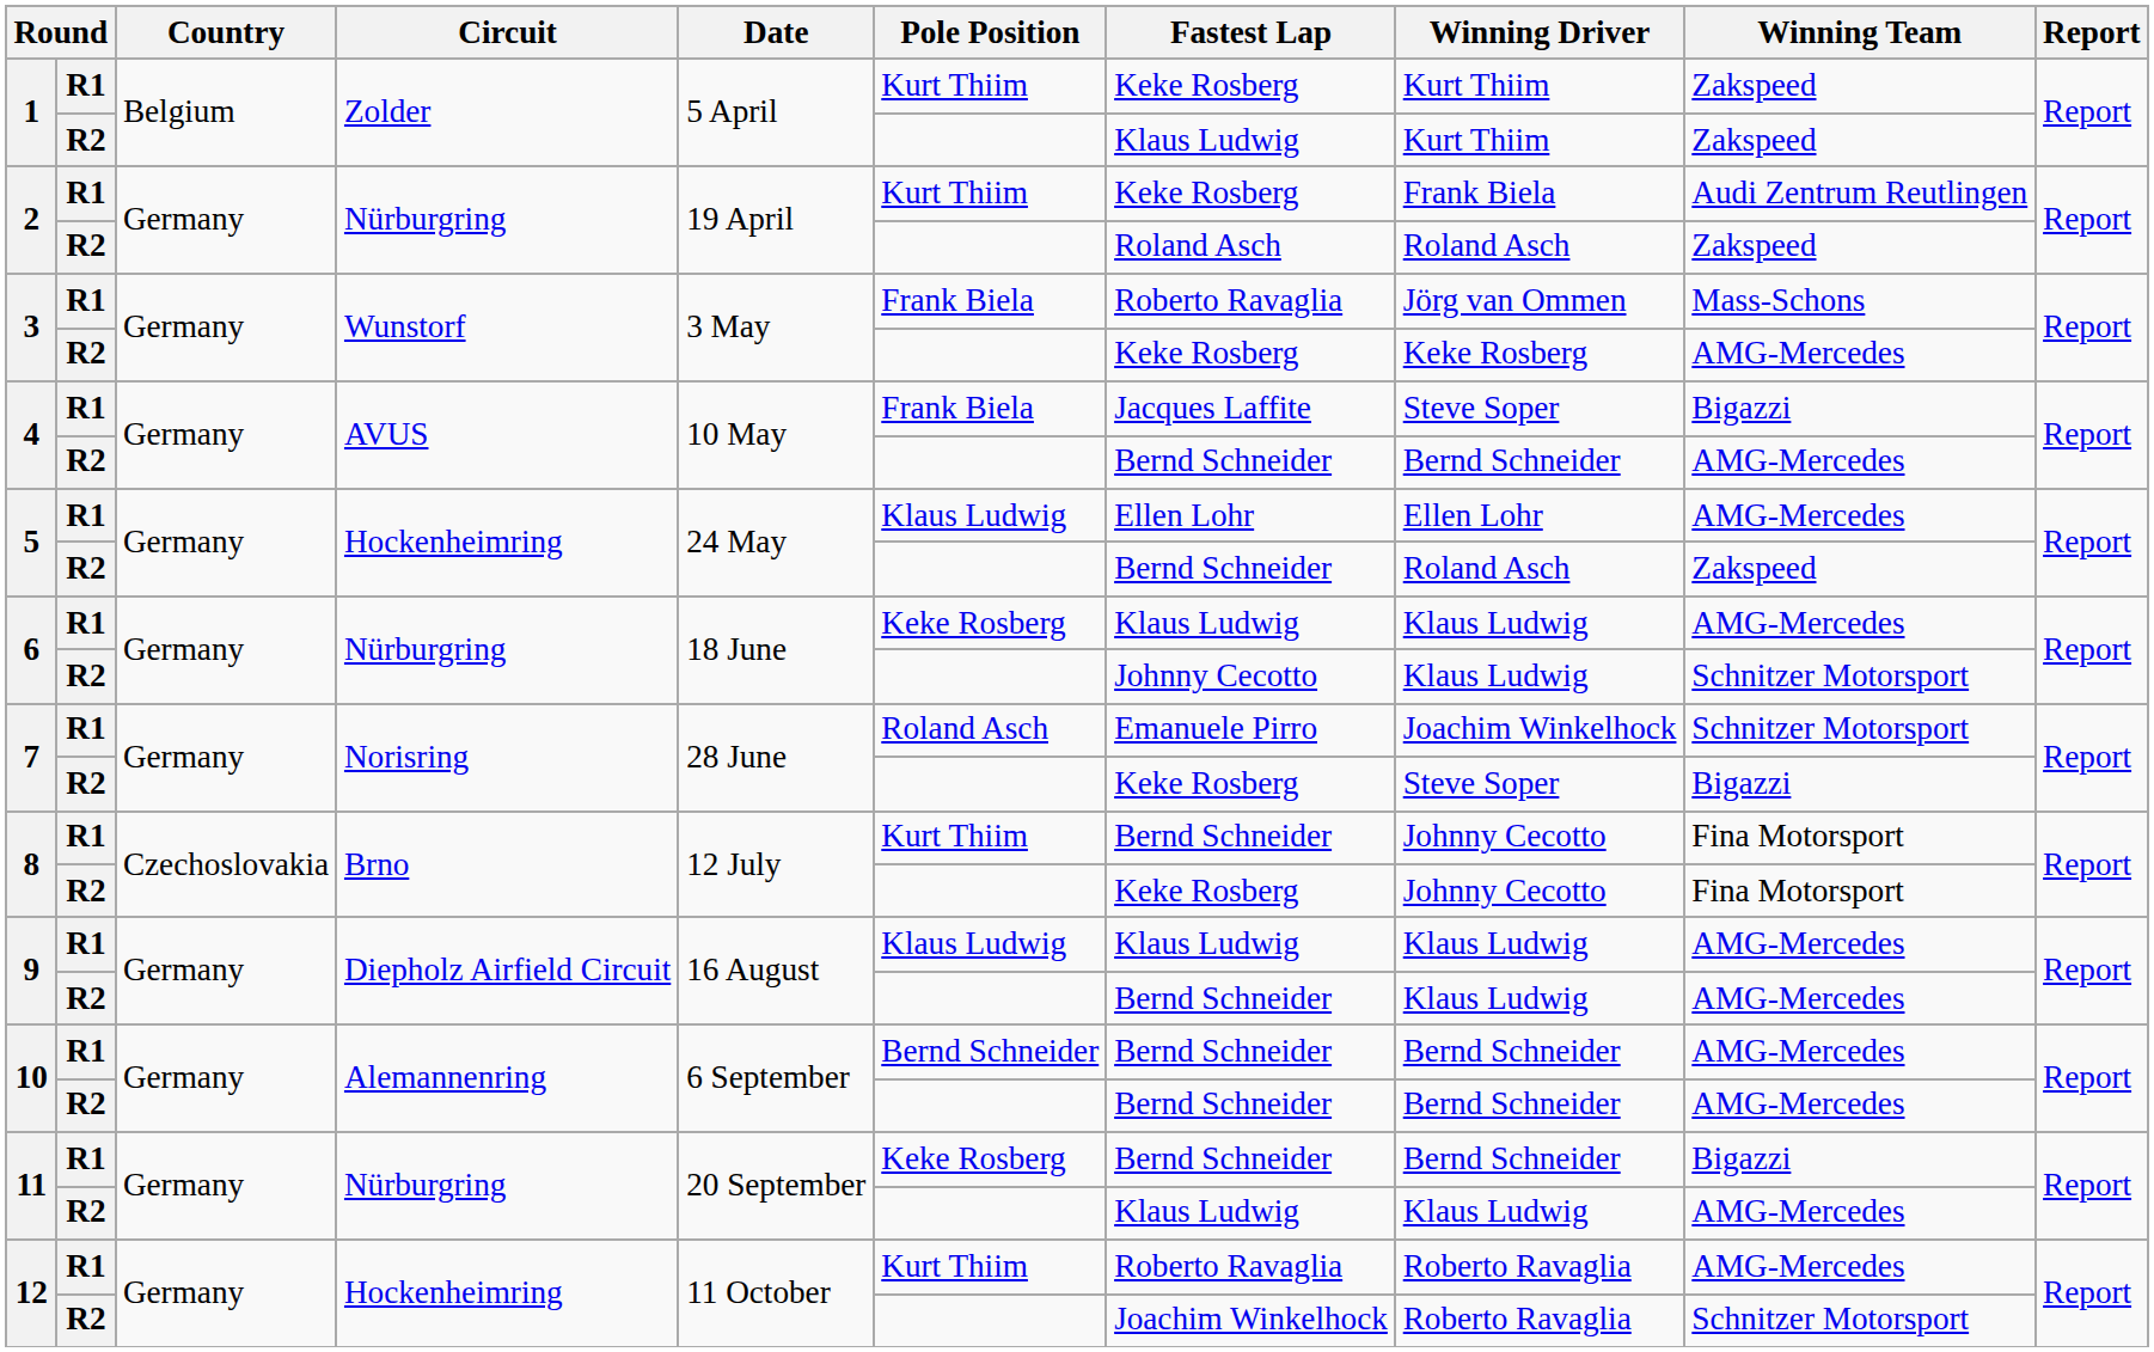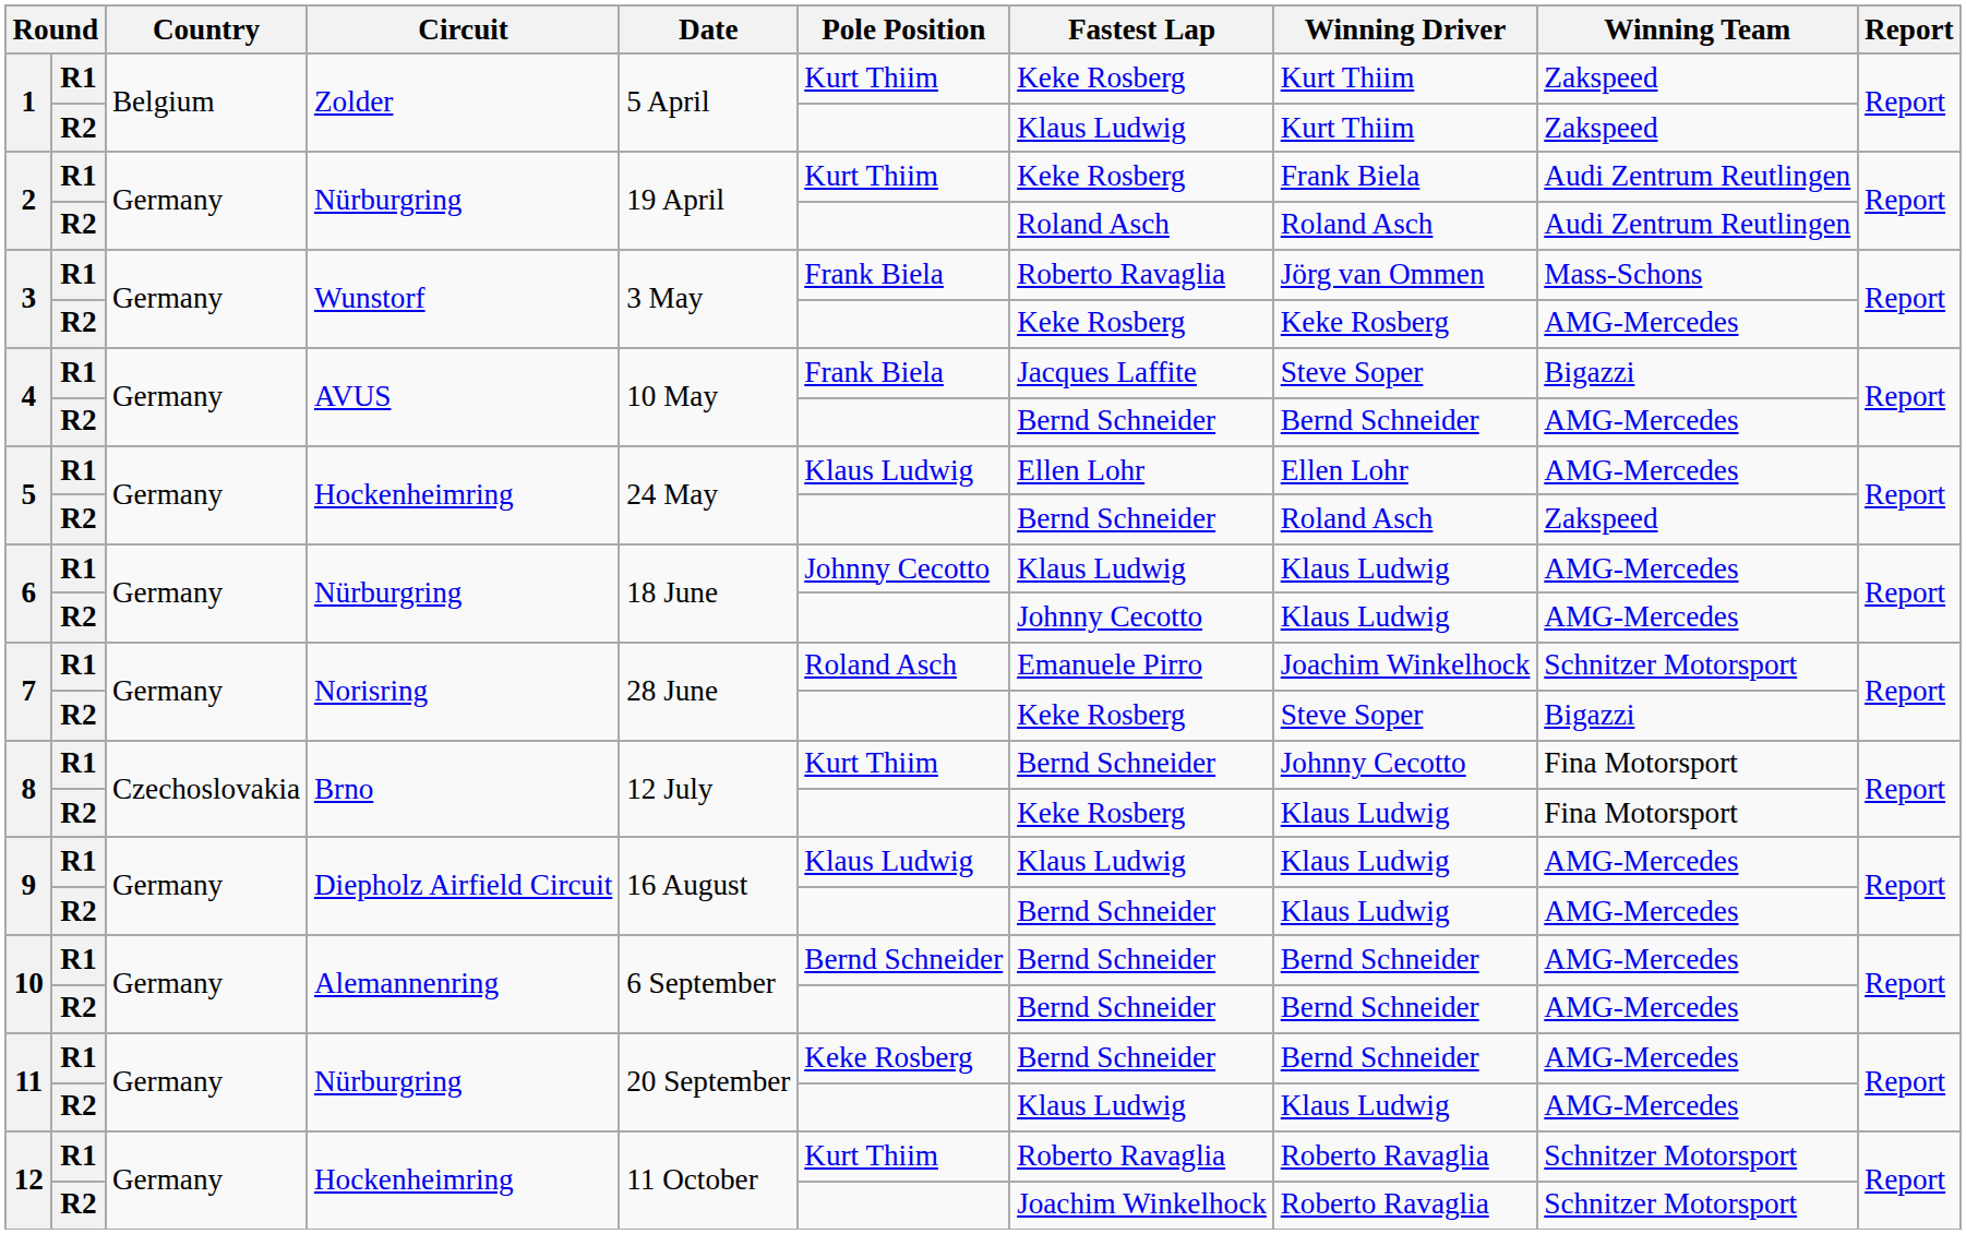2 / R2 | Winning Team: Zakspeed -> Audi Zentrum Reutlingen
6 / R1 | Pole Position: Keke Rosberg -> Johnny Cecotto
6 / R2 | Winning Team: Schnitzer Motorsport -> AMG-Mercedes
8 / R2 | Winning Driver: Johnny Cecotto -> Klaus Ludwig
11 / R1 | Winning Team: Bigazzi -> AMG-Mercedes
12 / R1 | Winning Team: AMG-Mercedes -> Schnitzer Motorsport
